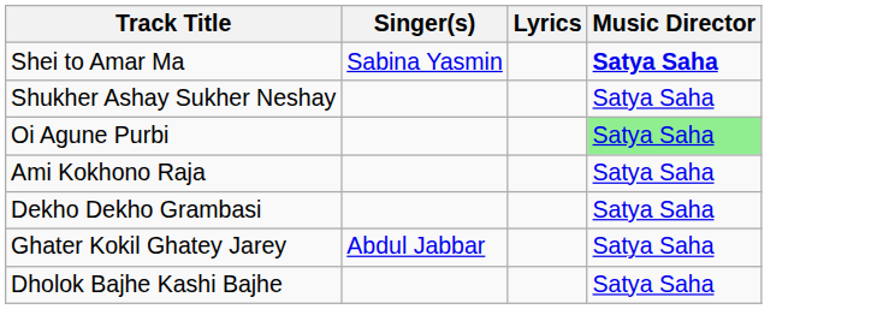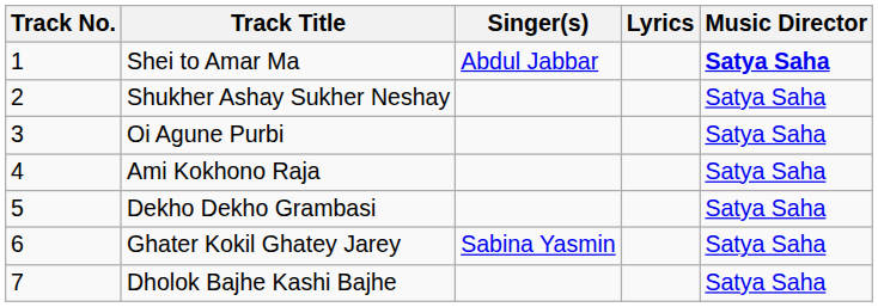+ column: Track No. | 1 | 2 | 3 | 4 | 5 | 6 | 7
Shei to Amar Ma | Singer(s): Sabina Yasmin -> Abdul Jabbar
Oi Agune Purbi | Music Director: lightgreen background -> no background
Ghater Kokil Ghatey Jarey | Singer(s): Abdul Jabbar -> Sabina Yasmin
